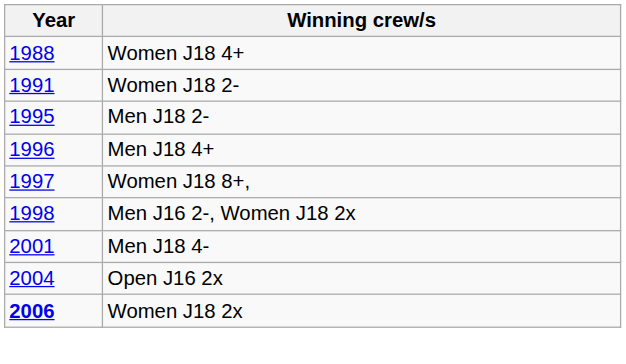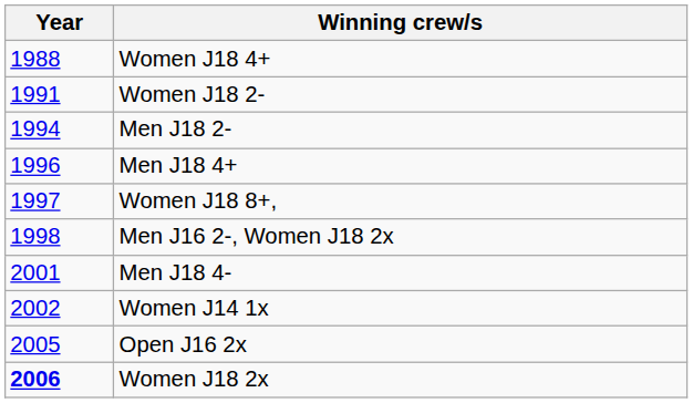Men J18 2- | Year: 1995 -> 1994
+ row: 2002 | Women J14 1x
Open J16 2x | Year: 2004 -> 2005
